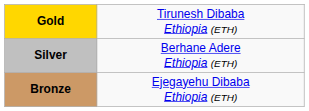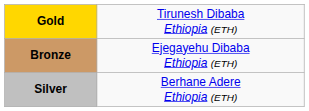rows swapped: Silver <-> Bronze
